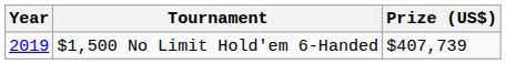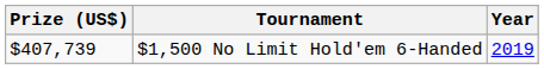columns swapped: Year <-> Prize (US$)
